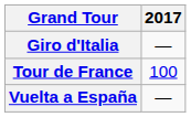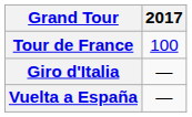rows swapped: Giro d'Italia <-> Tour de France
